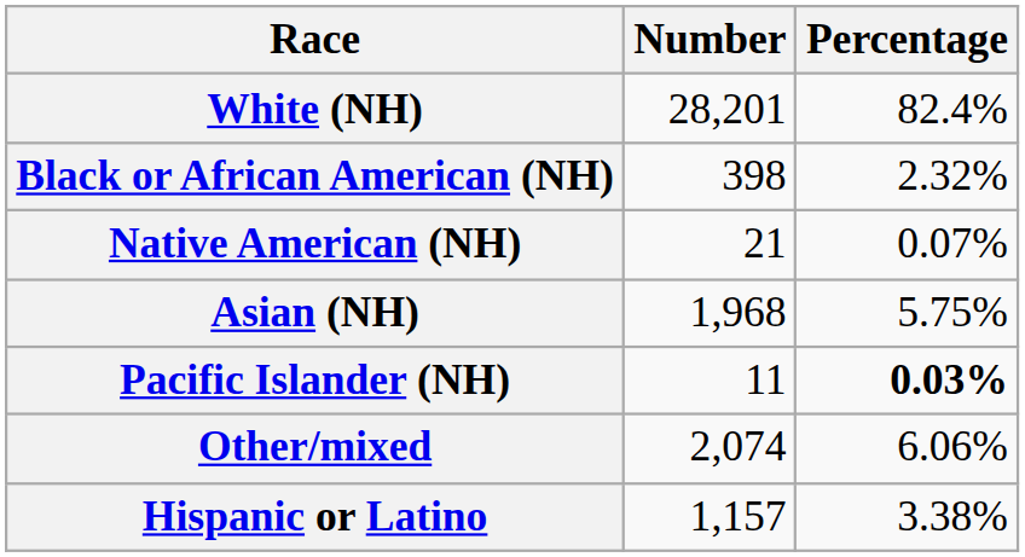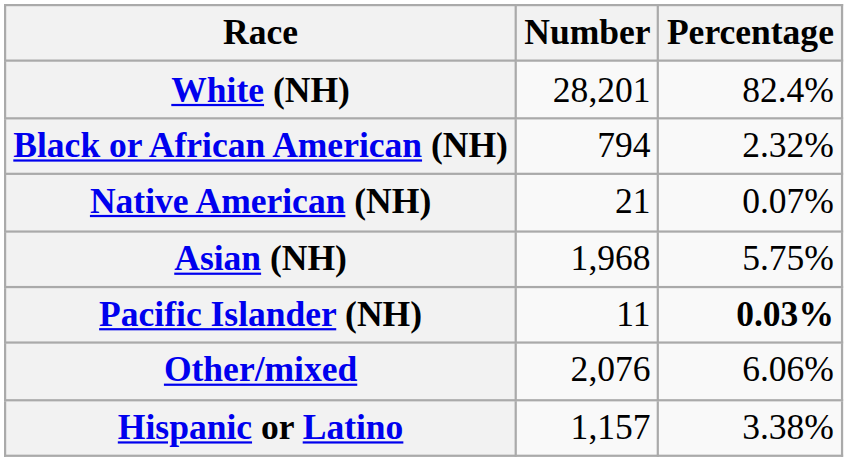Black or African American (NH) | Number: 398 -> 794
Other/mixed | Number: 2,074 -> 2,076
